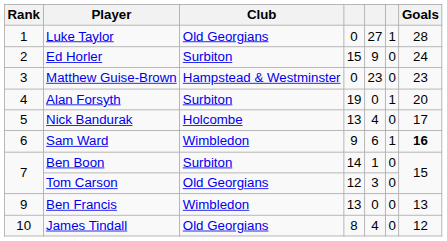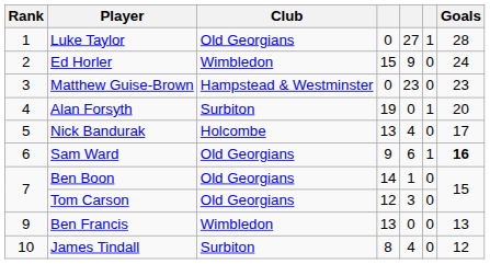Ed Horler | Club: Surbiton -> Wimbledon
Sam Ward | Club: Wimbledon -> Old Georgians
Ben Boon | Club: Surbiton -> Old Georgians
James Tindall | Club: Old Georgians -> Surbiton
